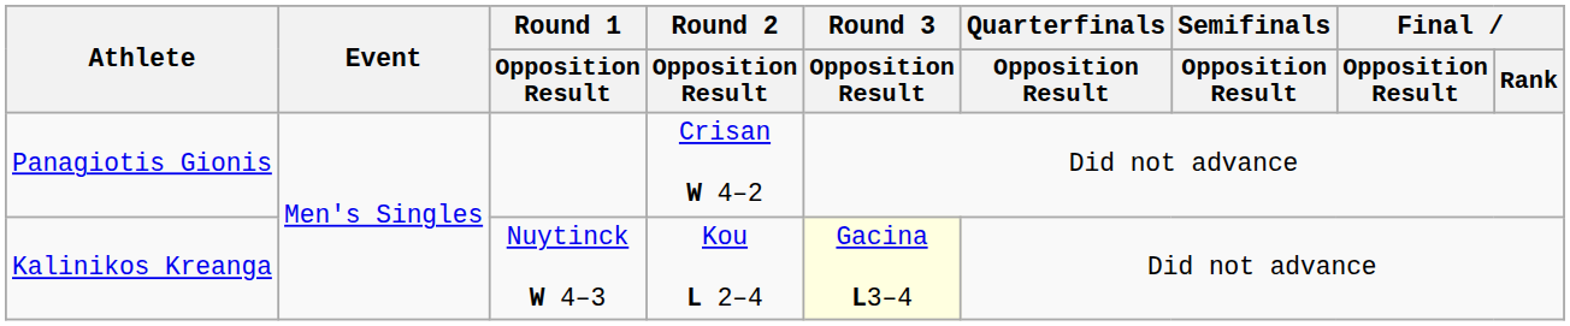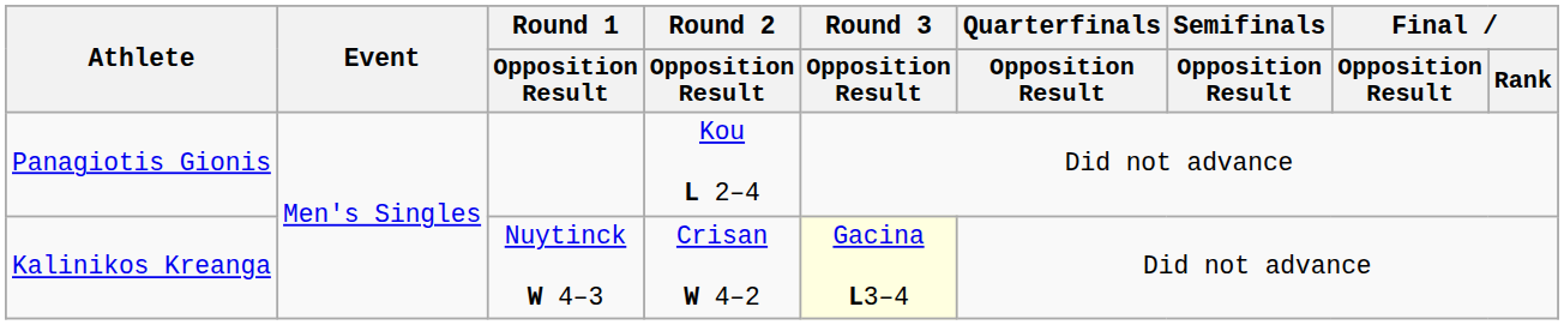Panagiotis Gionis | Round 2 / Opposition Result: Crisan W 4–2 -> Kou L 2–4
Kalinikos Kreanga | Round 2 / Opposition Result: Kou L 2–4 -> Crisan W 4–2
